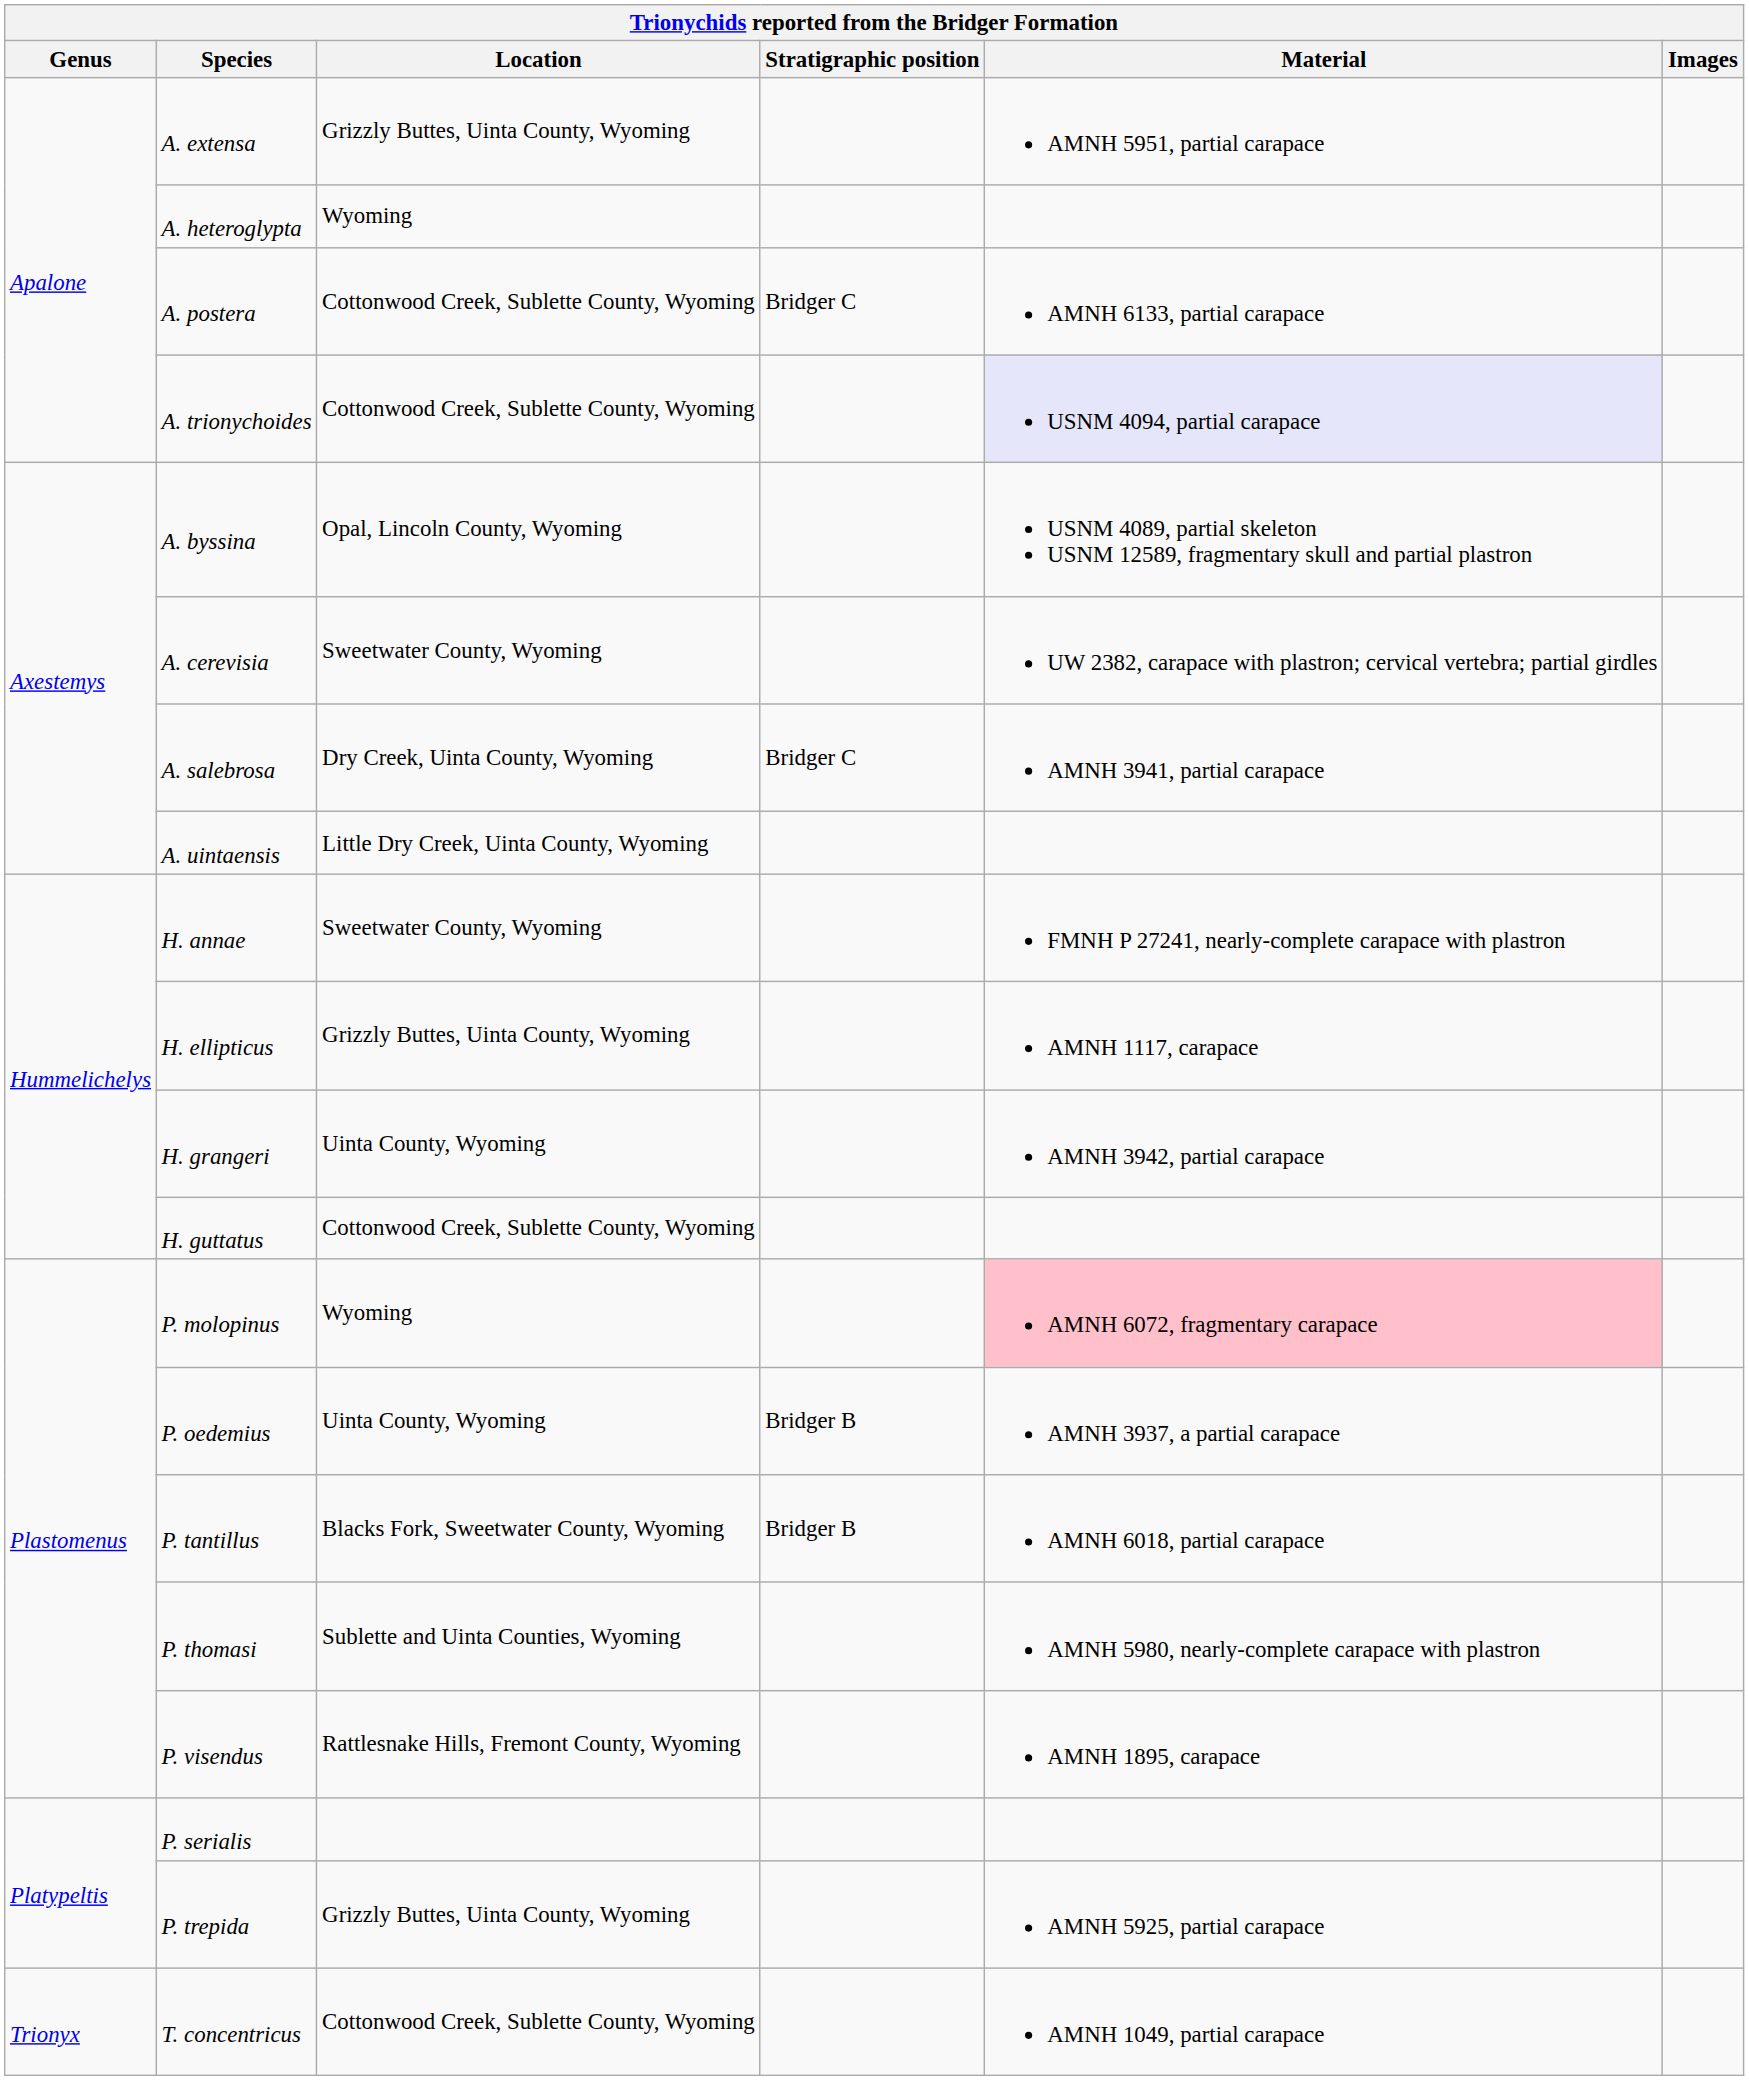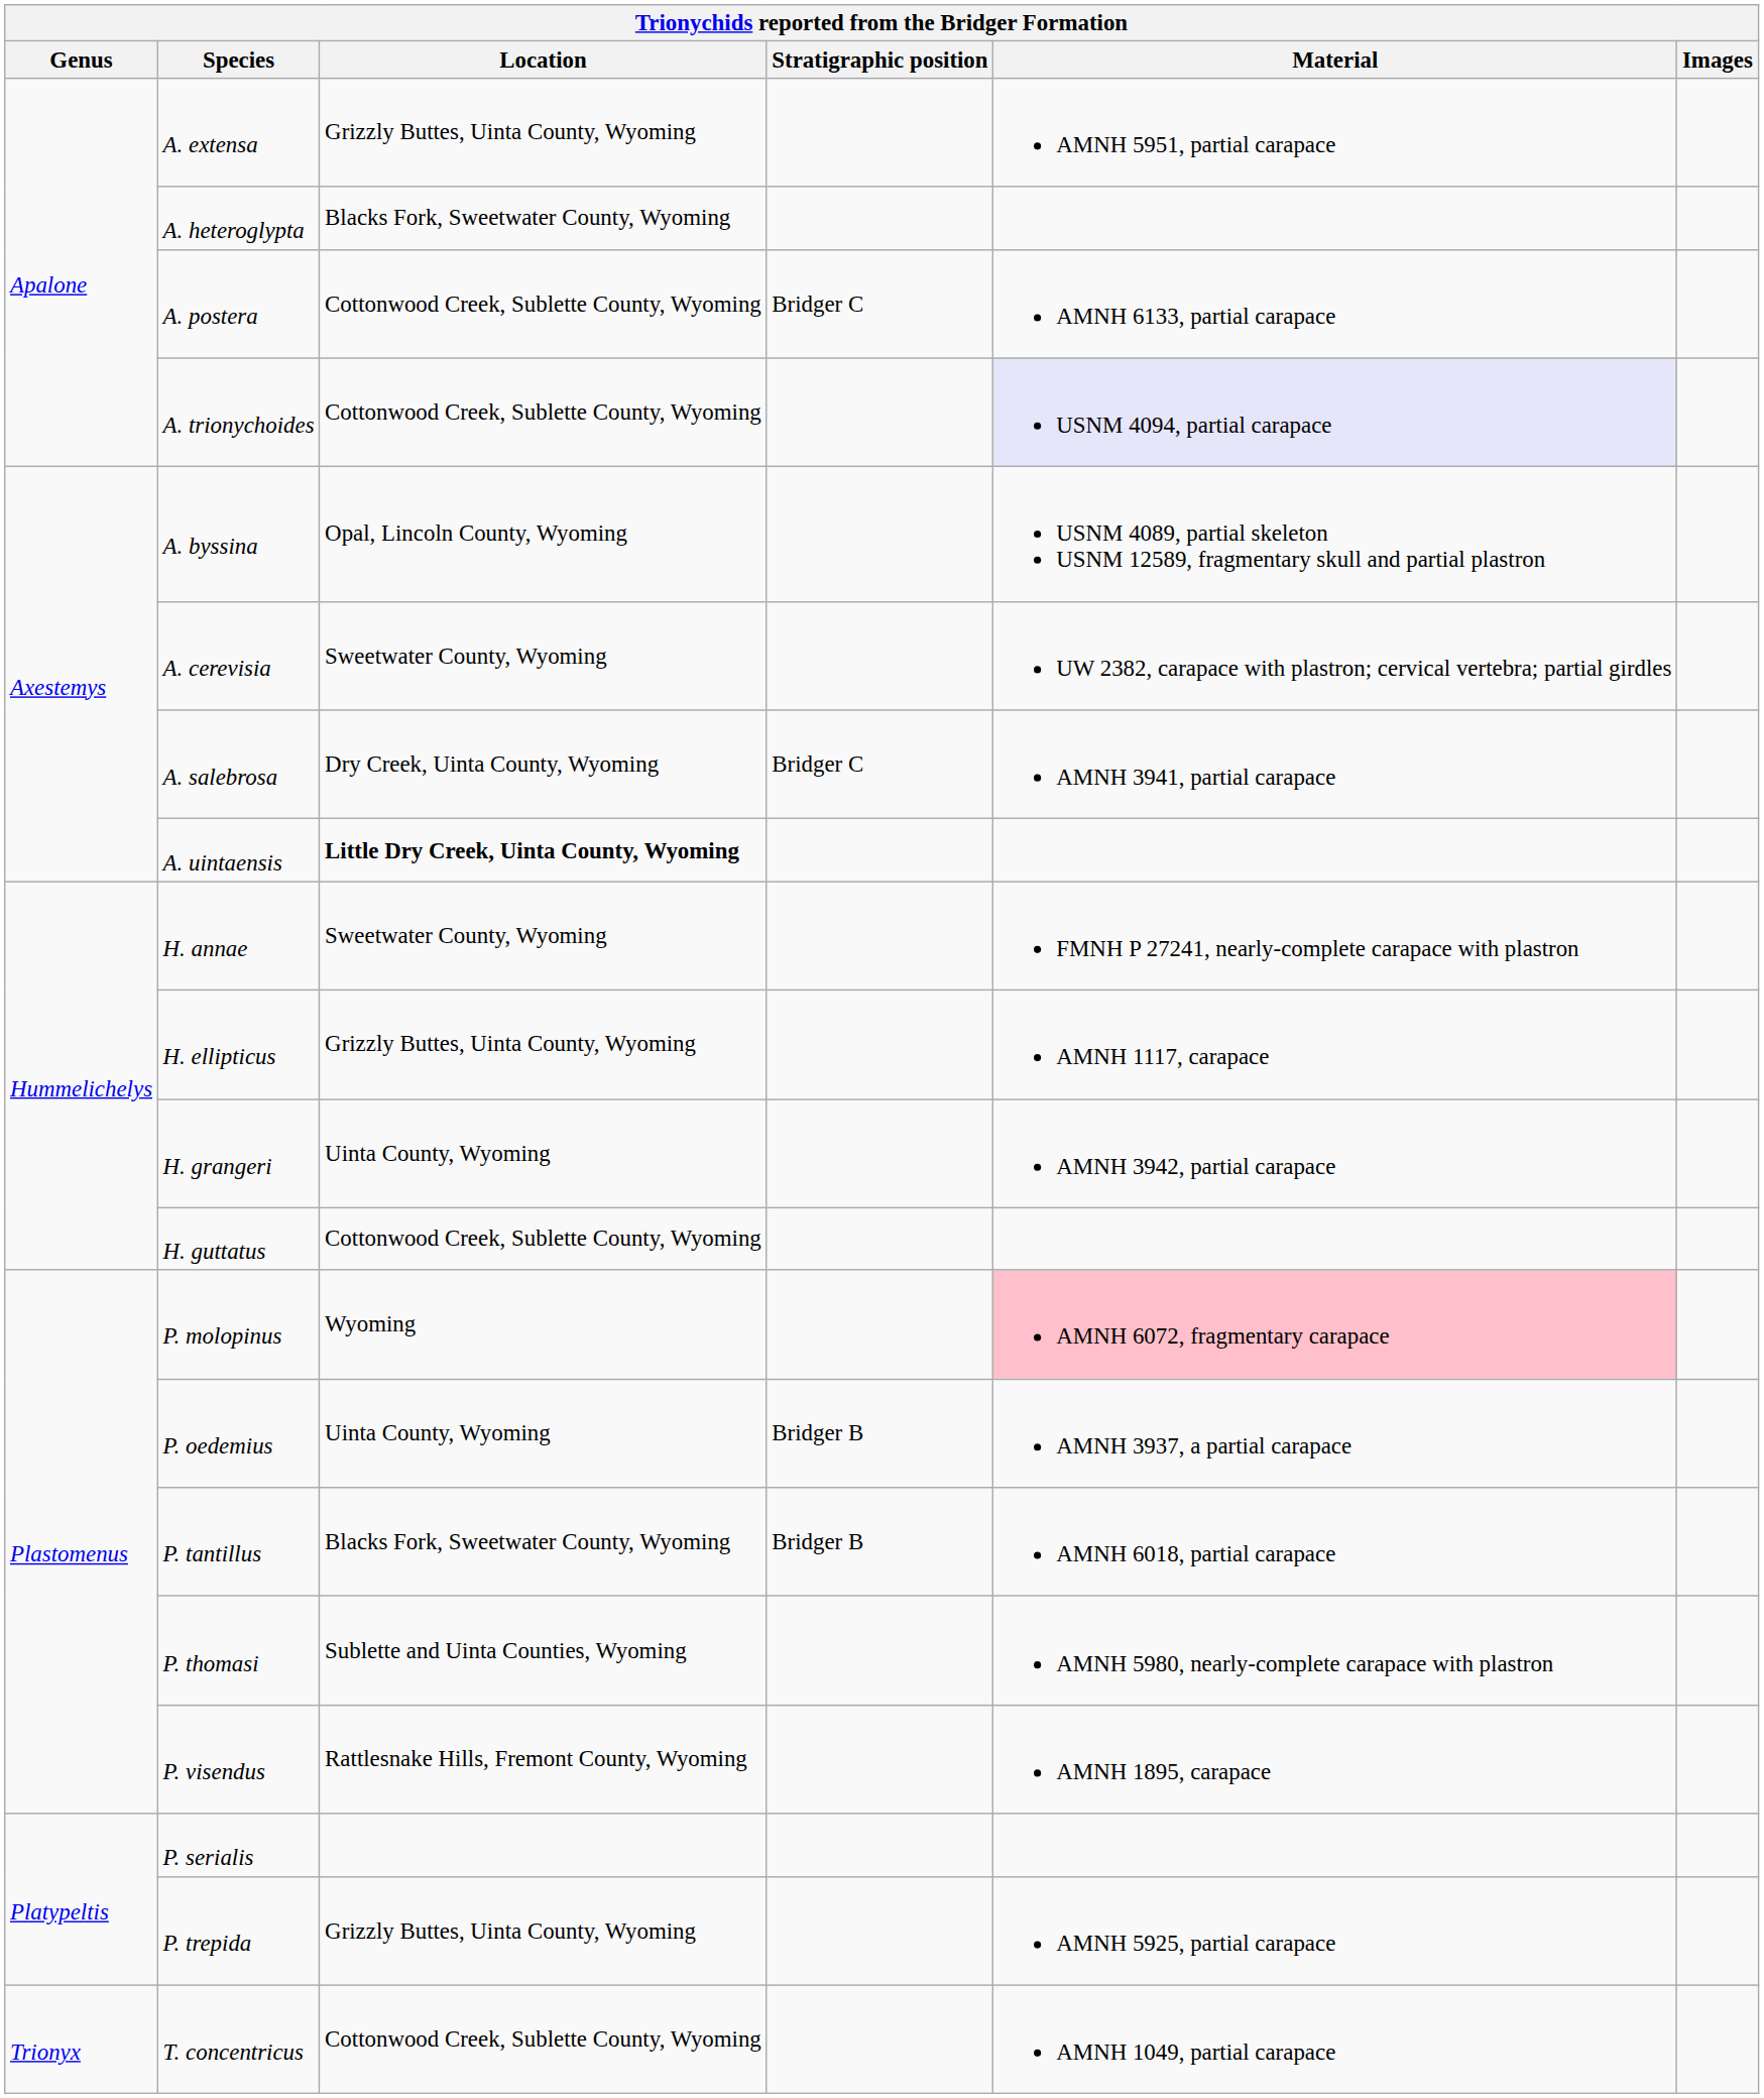A. heteroglypta | Location: Wyoming -> Blacks Fork, Sweetwater County, Wyoming
A. uintaensis | Location: normal -> bold
